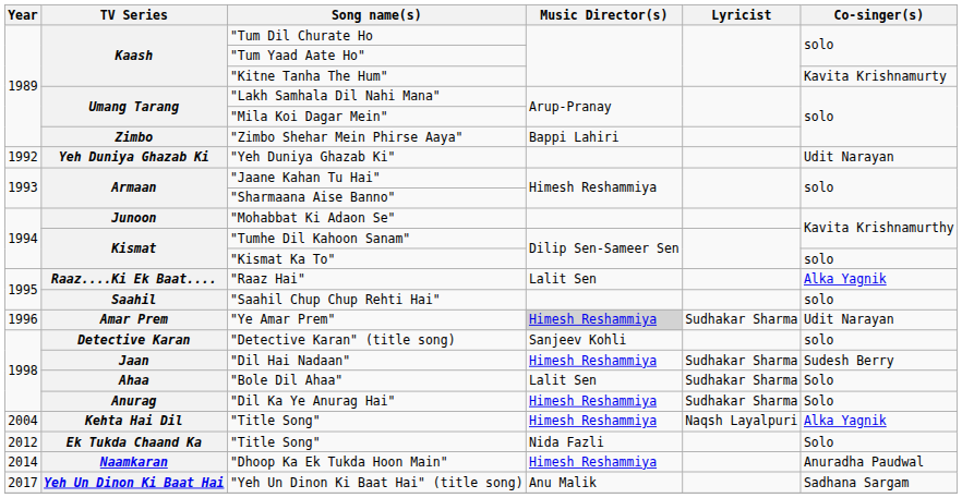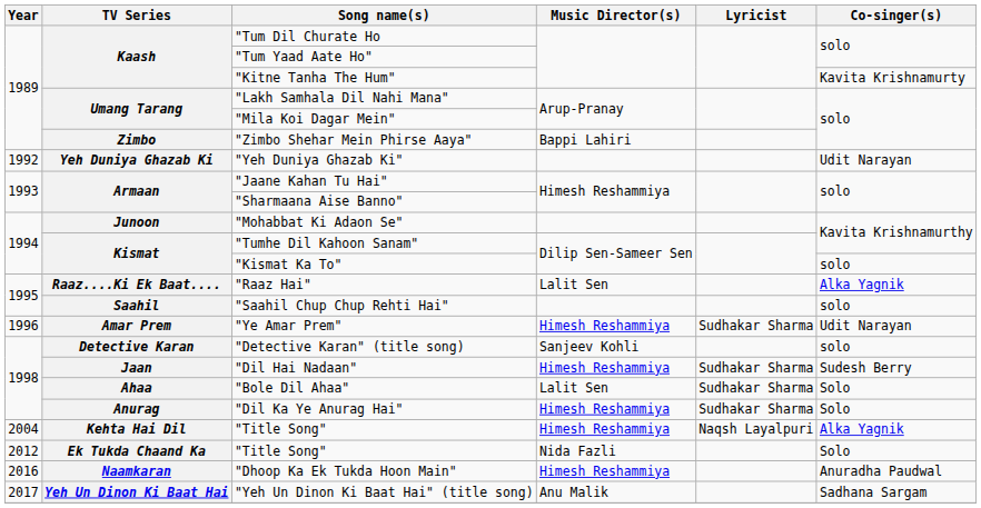"Ye Amar Prem" | Music Director(s): lightgrey background -> no background
"Dhoop Ka Ek Tukda Hoon Main" | Year: 2014 -> 2016
